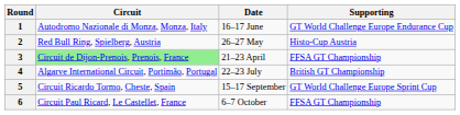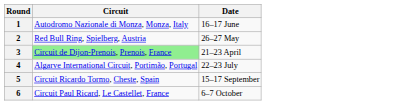- column: Supporting | GT World Challenge Europe Endurance Cup | Histo-Cup Austria | FFSA GT Championship | British GT Championship | GT World Challenge Europe Sprint Cup | FFSA GT Championship
